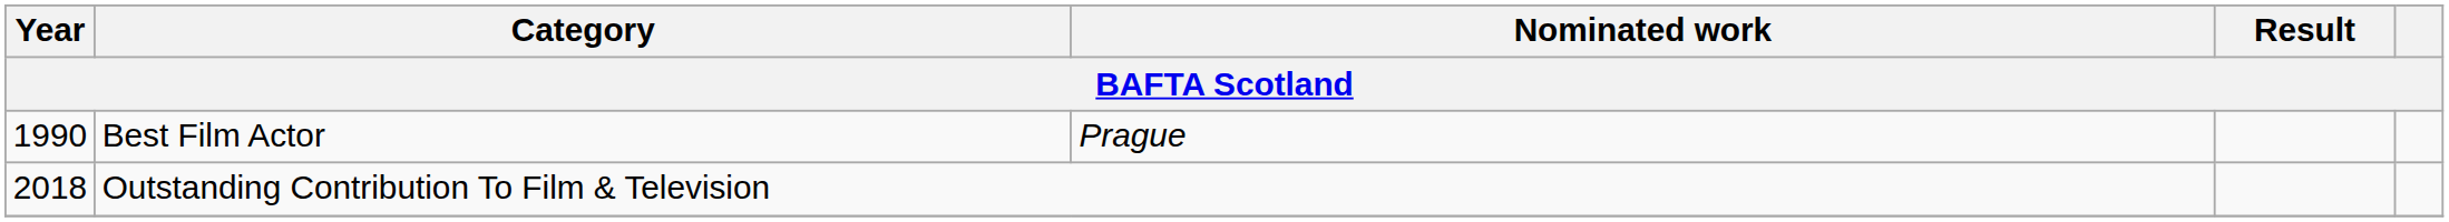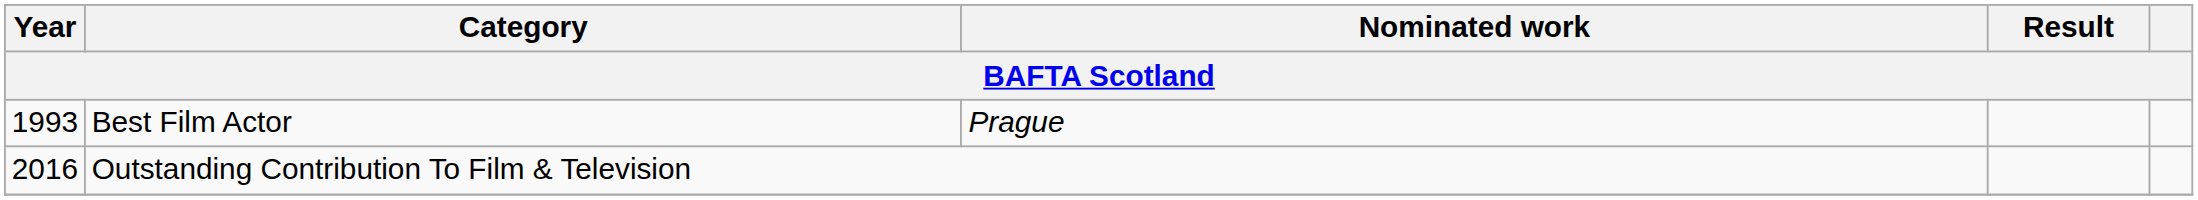Best Film Actor | Year: 1990 -> 1993
Outstanding Contribution To Film & Television | Year: 2018 -> 2016
